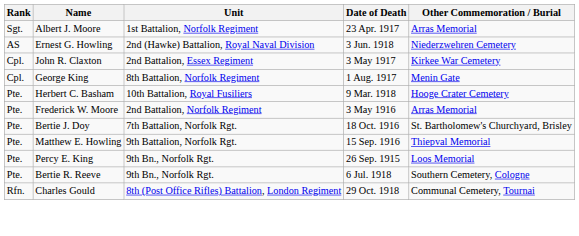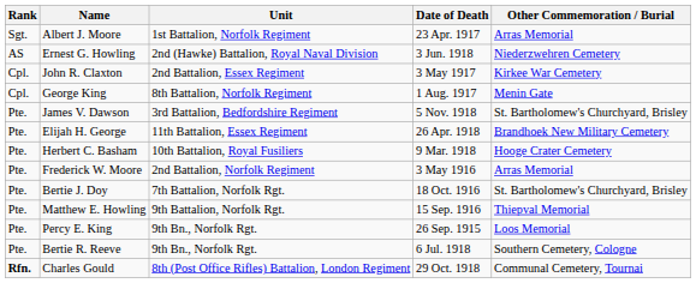+ row: Pte. | James V. Dawson | 3rd Battalion, Bedfordshire Regiment | 5 Nov. 1918 | St. Bartholomew's Churchyard, Brisley
+ row: Pte. | Elijah H. George | 11th Battalion, Essex Regiment | 26 Apr. 1918 | Brandhoek New Military Cemetery
Charles Gould | Rank: normal -> bold
